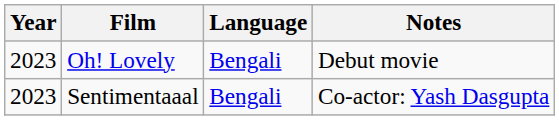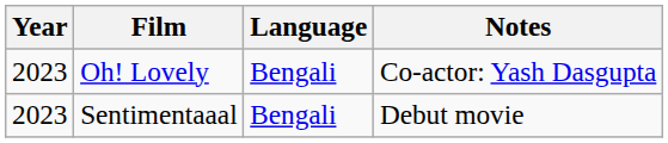Oh! Lovely | Notes: Debut movie -> Co-actor: Yash Dasgupta
Sentimentaaal | Notes: Co-actor: Yash Dasgupta -> Debut movie
